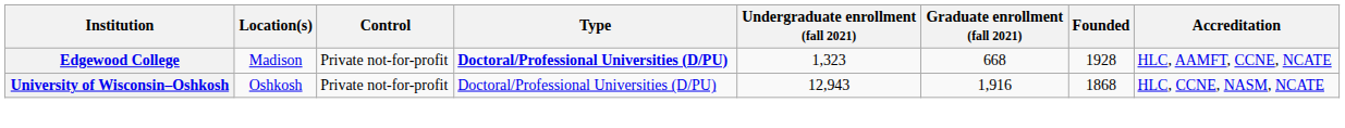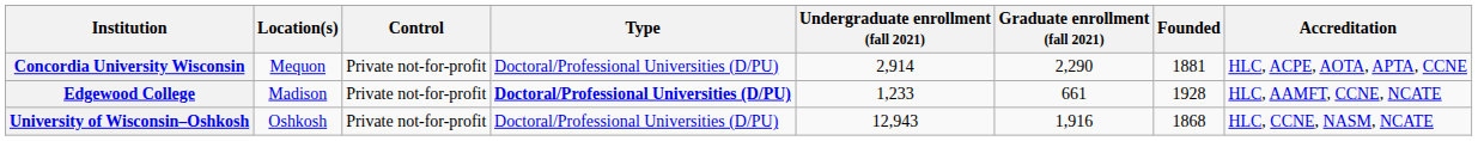+ row: Concordia University Wisconsin | Mequon | Private not-for-profit | Doctoral/Professional Universities (D/PU) | 2,914 | 2,290 | 1881 | HLC, ACPE, AOTA, APTA, CCNE
Edgewood College | Undergraduate enrollment (fall 2021): 1,323 -> 1,233
Edgewood College | Graduate enrollment (fall 2021): 668 -> 661
